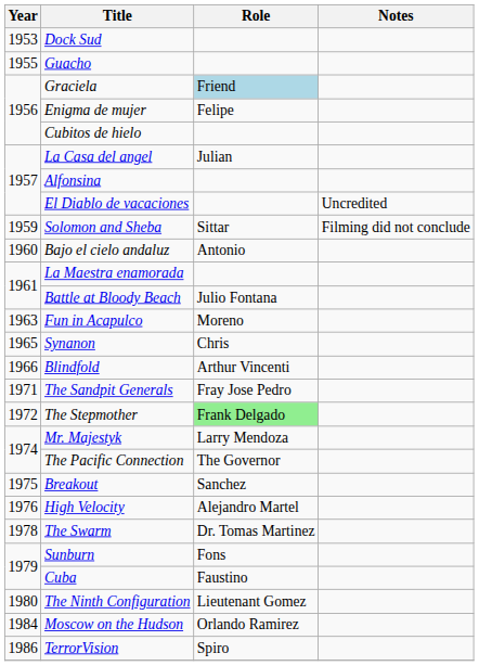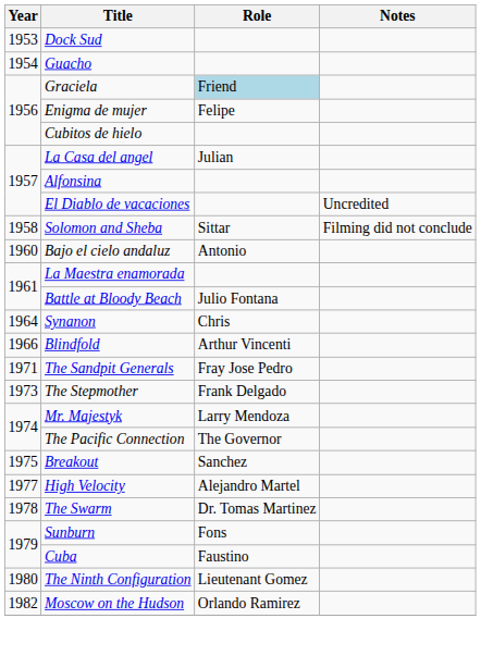Guacho | Year: 1955 -> 1954
Solomon and Sheba | Year: 1959 -> 1958
- row: 1963 | Fun in Acapulco | Moreno
Synanon | Year: 1965 -> 1964
The Stepmother | Year: 1972 -> 1973
The Stepmother | Role: lightgreen background -> no background
High Velocity | Year: 1976 -> 1977
Moscow on the Hudson | Year: 1984 -> 1982
- row: 1986 | TerrorVision | Spiro
